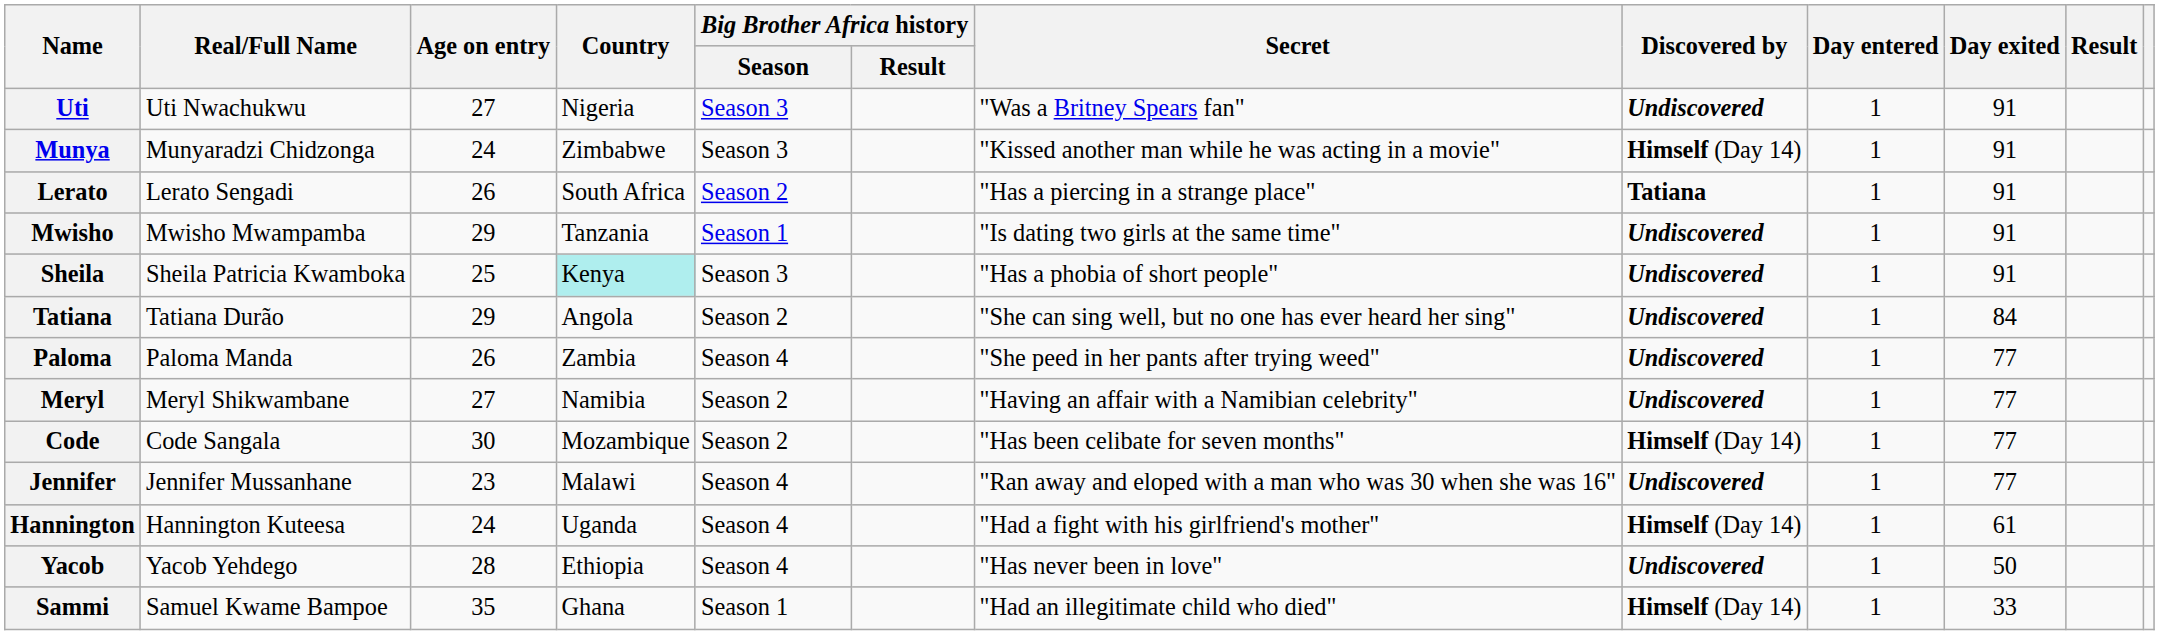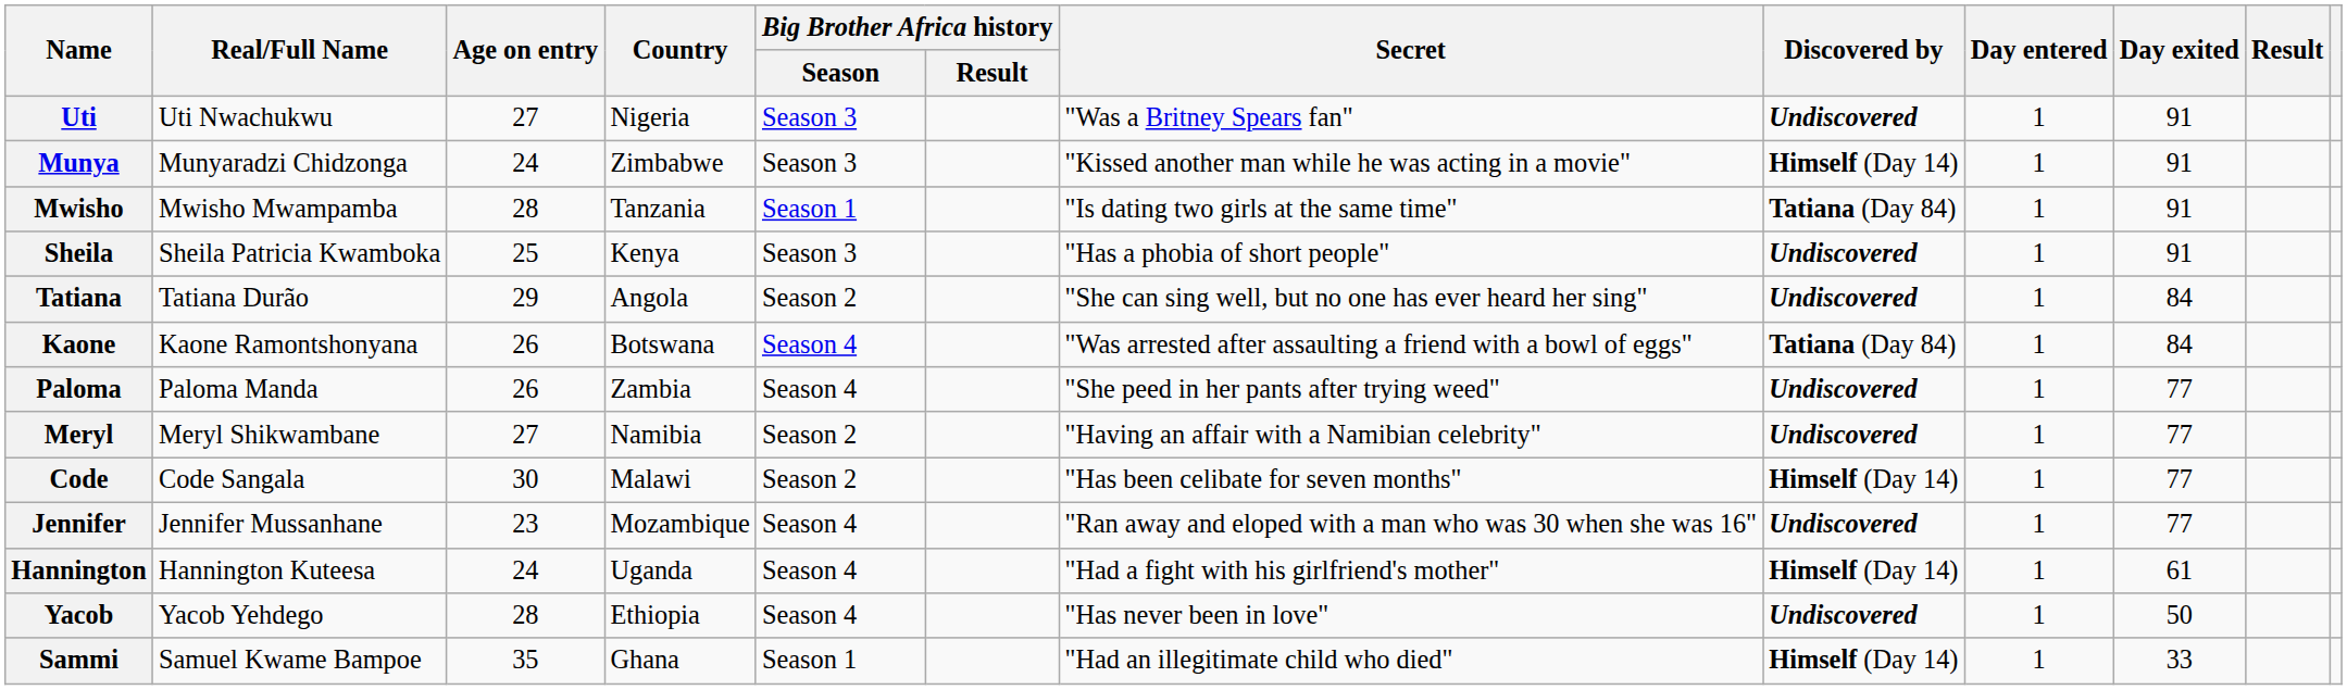- row: Lerato | Lerato Sengadi | 26 | South Africa | Season 2 | "Has a piercing in a strange place" | Tatiana | 1 | 91
Mwisho | Age on entry: 29 -> 28
Mwisho | Discovered by: Undiscovered -> Tatiana (Day 84)
Sheila | Country: paleturquoise background -> no background
+ row: Kaone | Kaone Ramontshonyana | 26 | Botswana | Season 4 | "Was arrested after assaulting a friend with a bowl of eggs" | Tatiana (Day 84) | 1 | 84
Code | Country: Mozambique -> Malawi
Jennifer | Country: Malawi -> Mozambique
